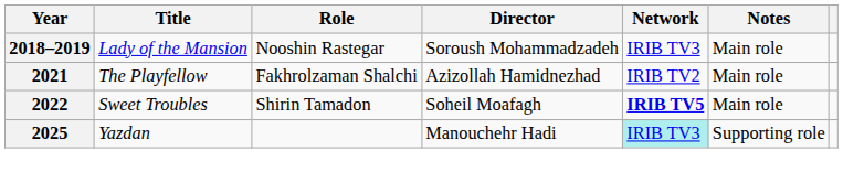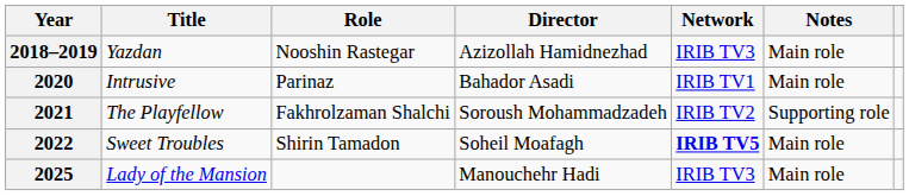2018–2019 | Title: Lady of the Mansion -> Yazdan
2018–2019 | Director: Soroush Mohammadzadeh -> Azizollah Hamidnezhad
+ row: 2020 | Intrusive | Parinaz | Bahador Asadi | IRIB TV1 | Main role
2021 | Director: Azizollah Hamidnezhad -> Soroush Mohammadzadeh
2021 | Notes: Main role -> Supporting role
2025 | Title: Yazdan -> Lady of the Mansion
2025 | Network: paleturquoise background -> no background
2025 | Notes: Supporting role -> Main role
